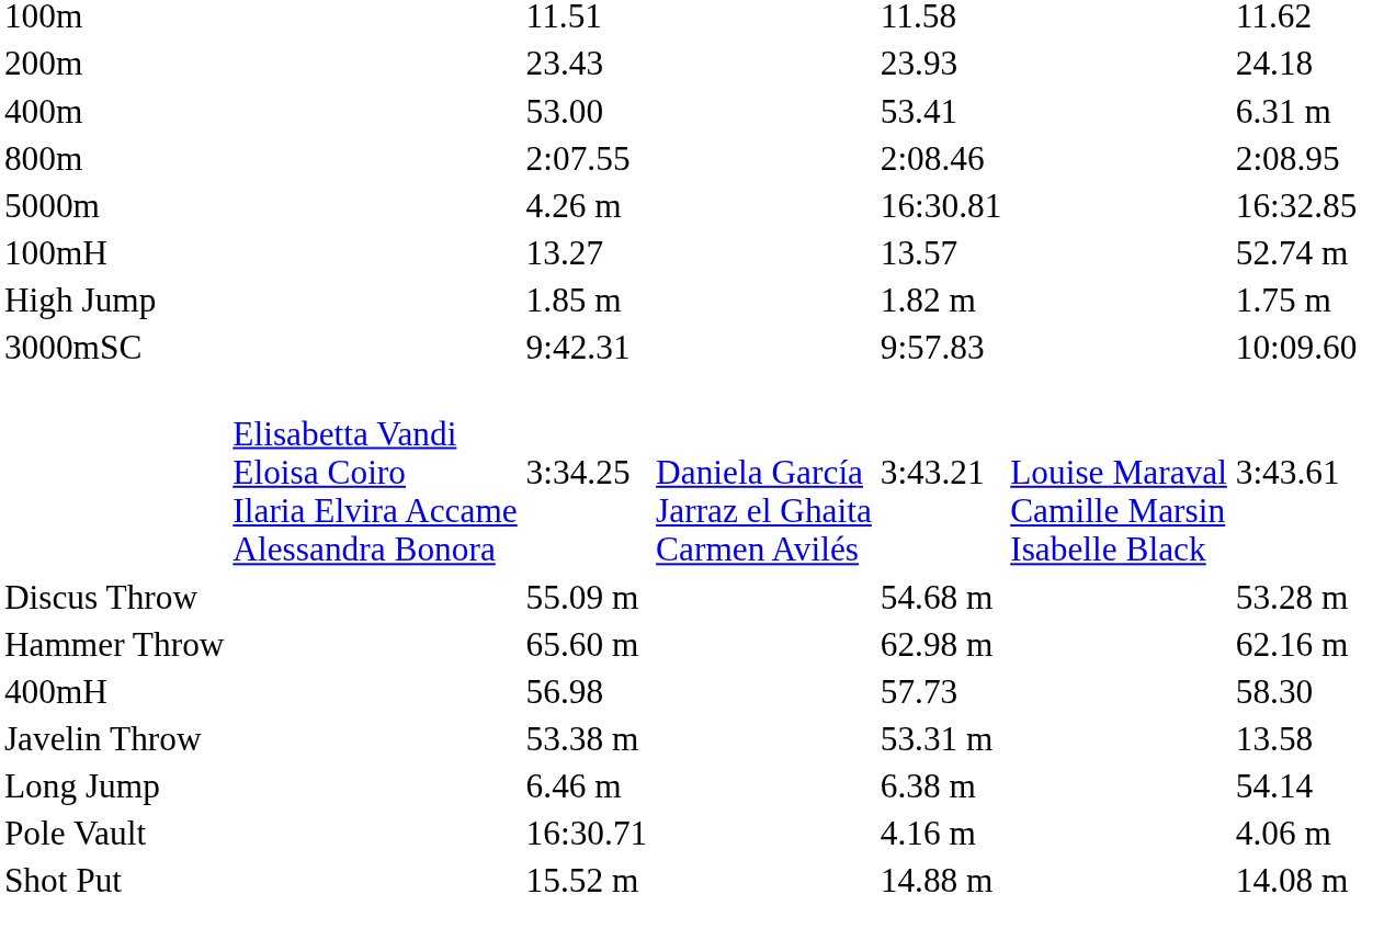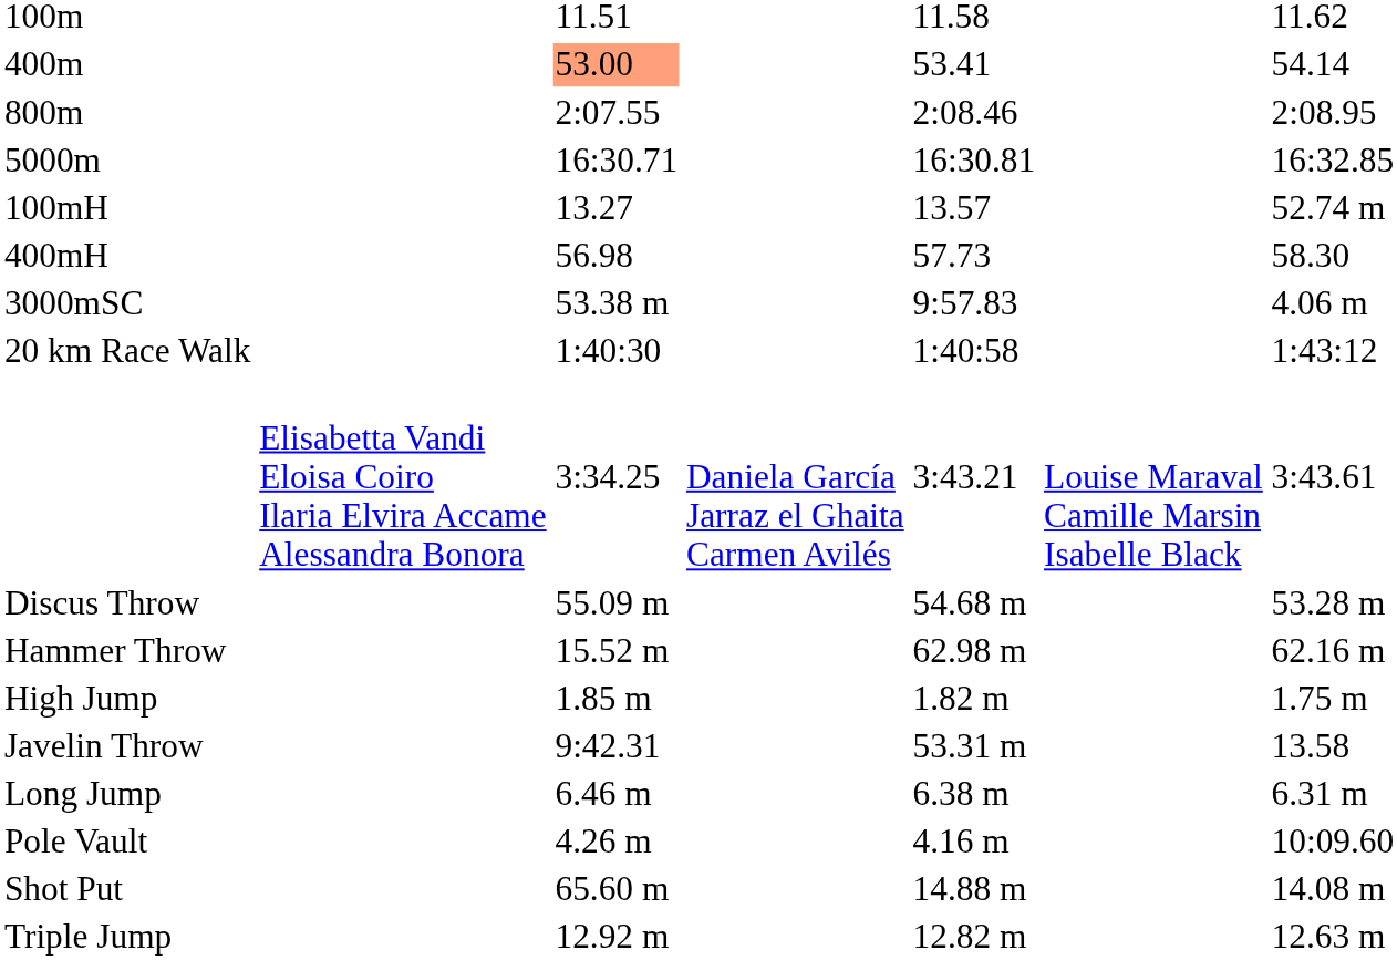- row: 200m | 23.43 | 23.93 | 24.18
400m | column 3: no background -> lightsalmon background
400m | column 7: 6.31 m -> 54.14
5000m | column 3: 4.26 m -> 16:30.71
rows swapped: 400mH <-> High Jump
3000mSC | column 3: 9:42.31 -> 53.38 m
3000mSC | column 7: 10:09.60 -> 4.06 m
+ row: 20 km Race Walk | 1:40:30 | 1:40:58 | 1:43:12
Hammer Throw | column 3: 65.60 m -> 15.52 m
Javelin Throw | column 3: 53.38 m -> 9:42.31
Long Jump | column 7: 54.14 -> 6.31 m
Pole Vault | column 3: 16:30.71 -> 4.26 m
Pole Vault | column 7: 4.06 m -> 10:09.60
Shot Put | column 3: 15.52 m -> 65.60 m
+ row: Triple Jump | 12.92 m | 12.82 m | 12.63 m
